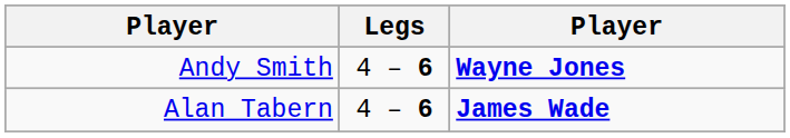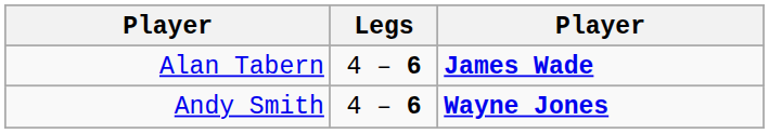rows swapped: Andy Smith <-> Alan Tabern
